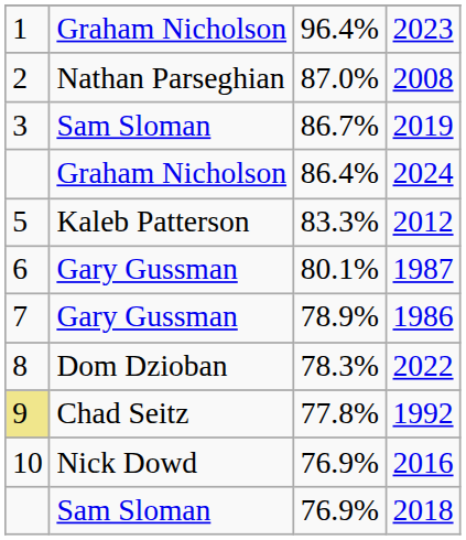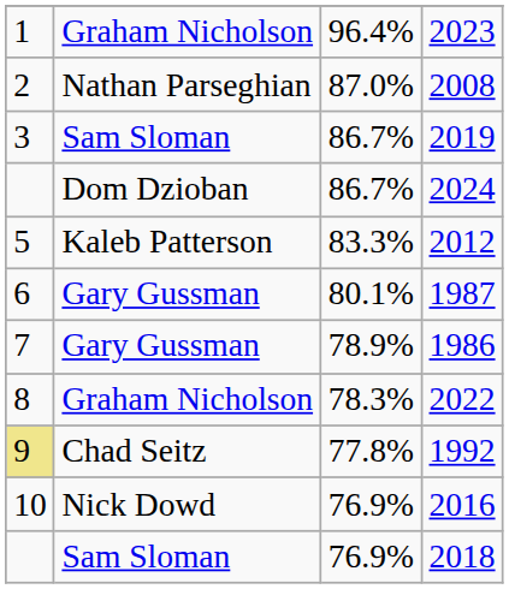2024 | column 2: Graham Nicholson -> Dom Dzioban
2024 | column 3: 86.4% -> 86.7%
2022 | column 2: Dom Dzioban -> Graham Nicholson
